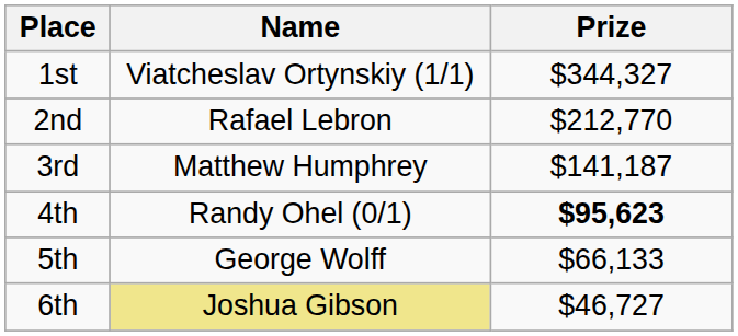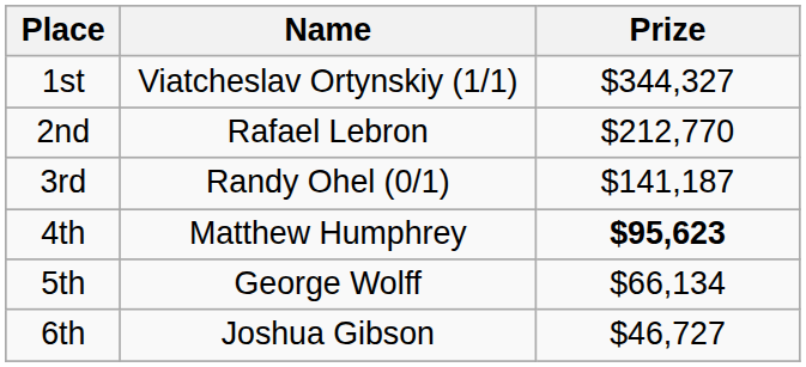3rd | Name: Matthew Humphrey -> Randy Ohel (0/1)
4th | Name: Randy Ohel (0/1) -> Matthew Humphrey
5th | Prize: $66,133 -> $66,134
6th | Name: khaki background -> no background
